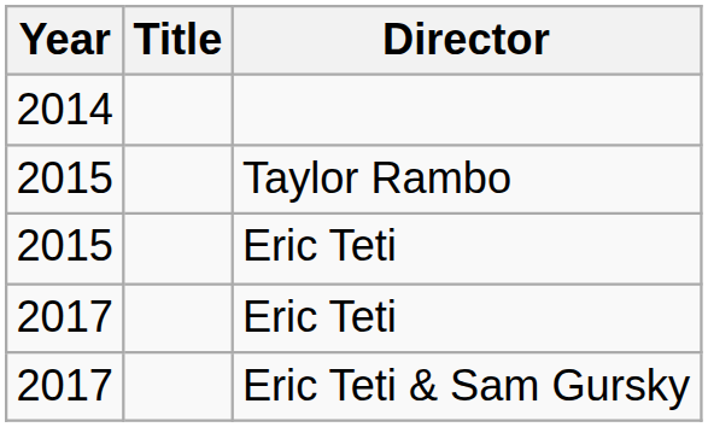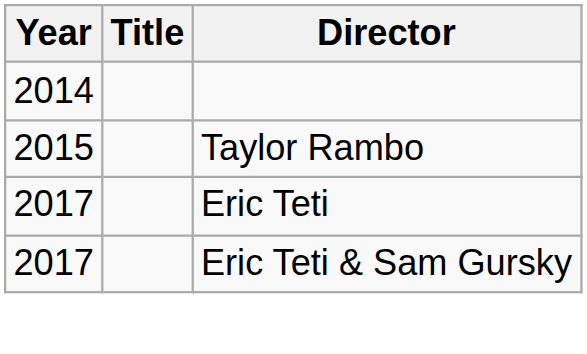- row: 2015 | Eric Teti
